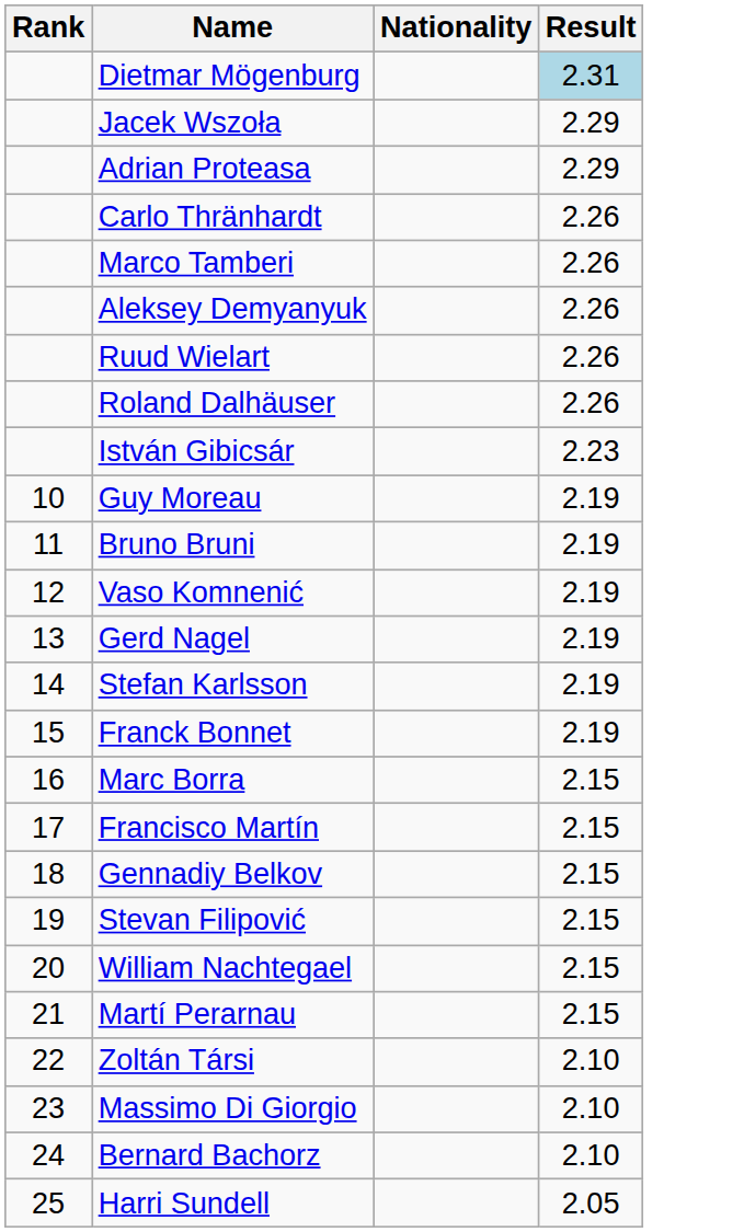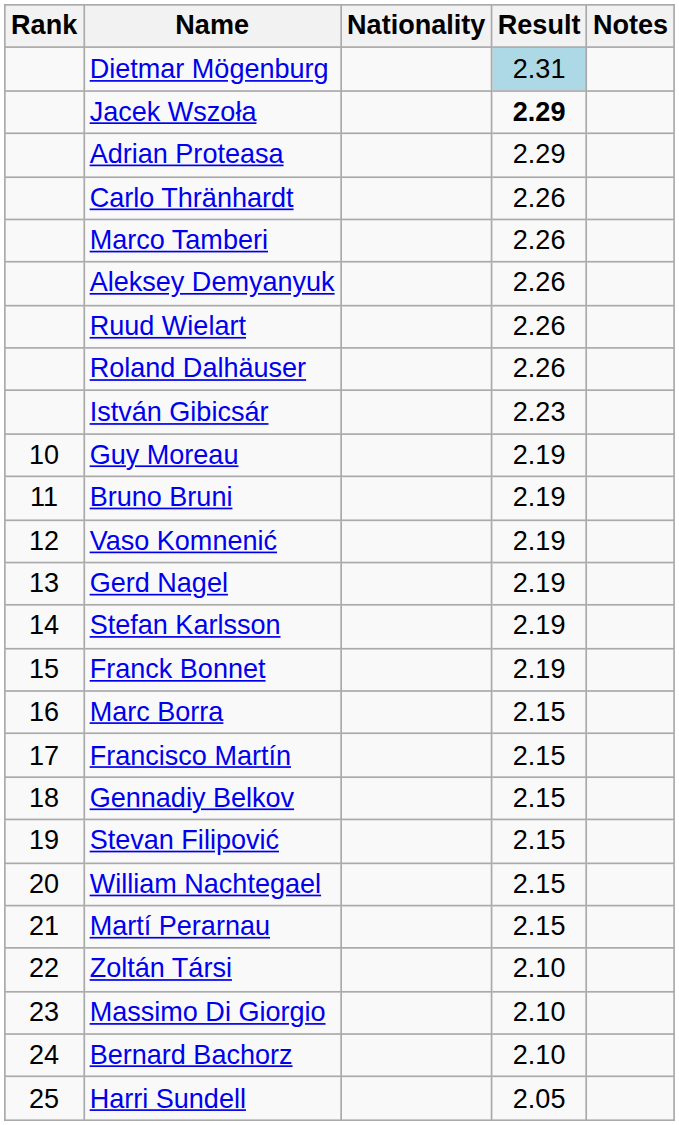+ column: Notes
Jacek Wszoła | Result: normal -> bold
